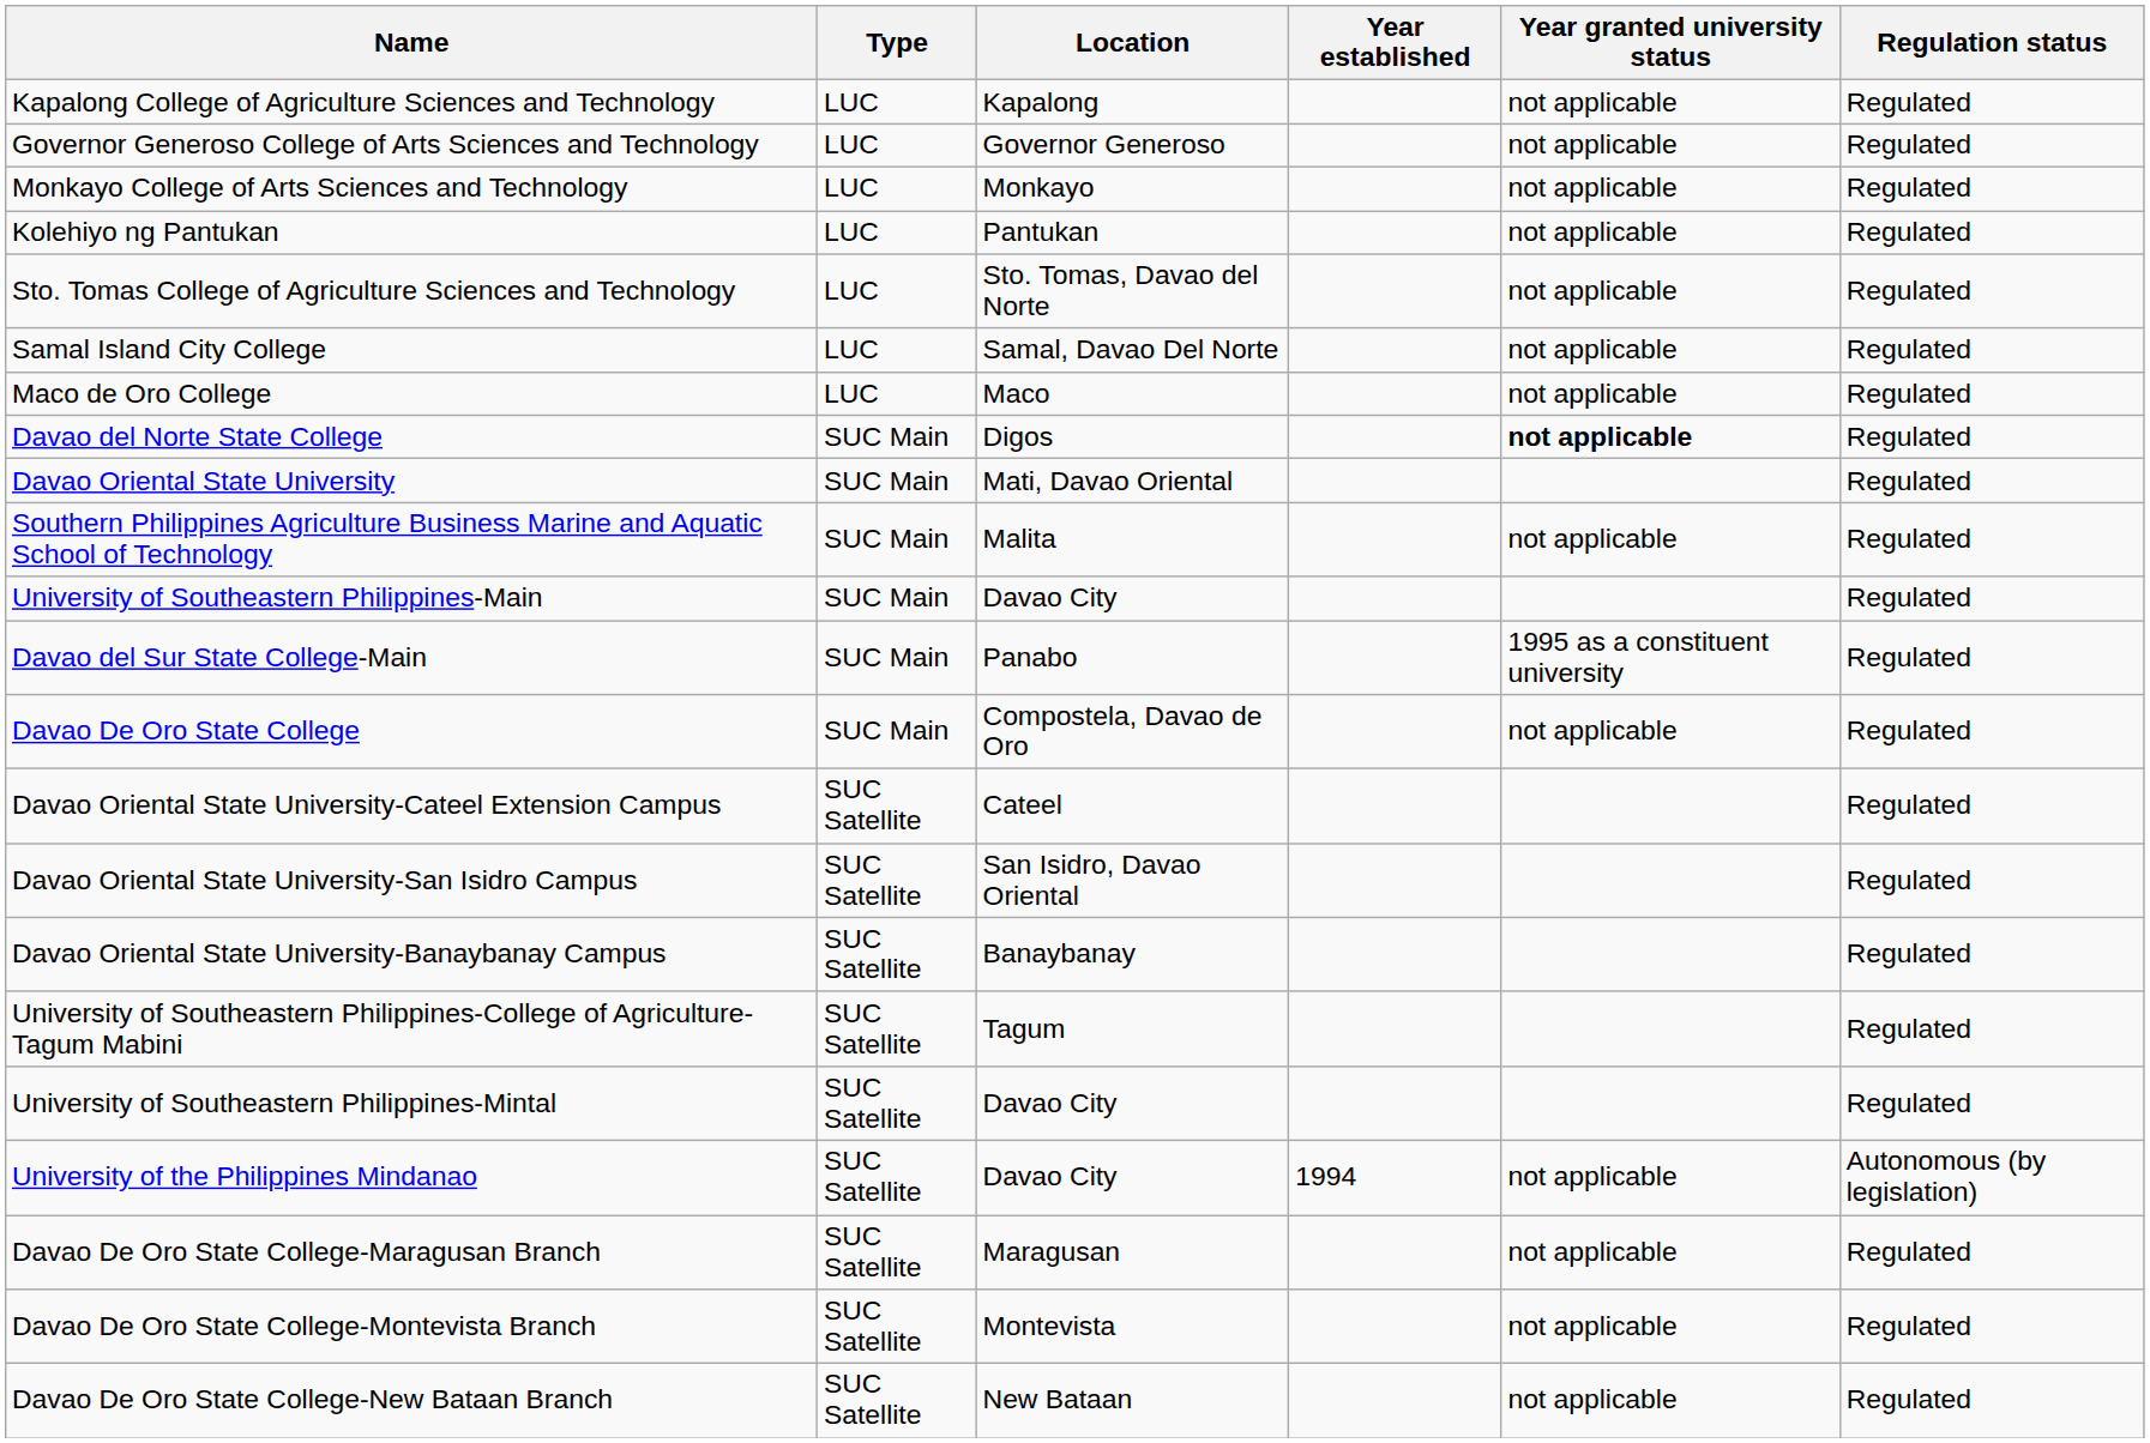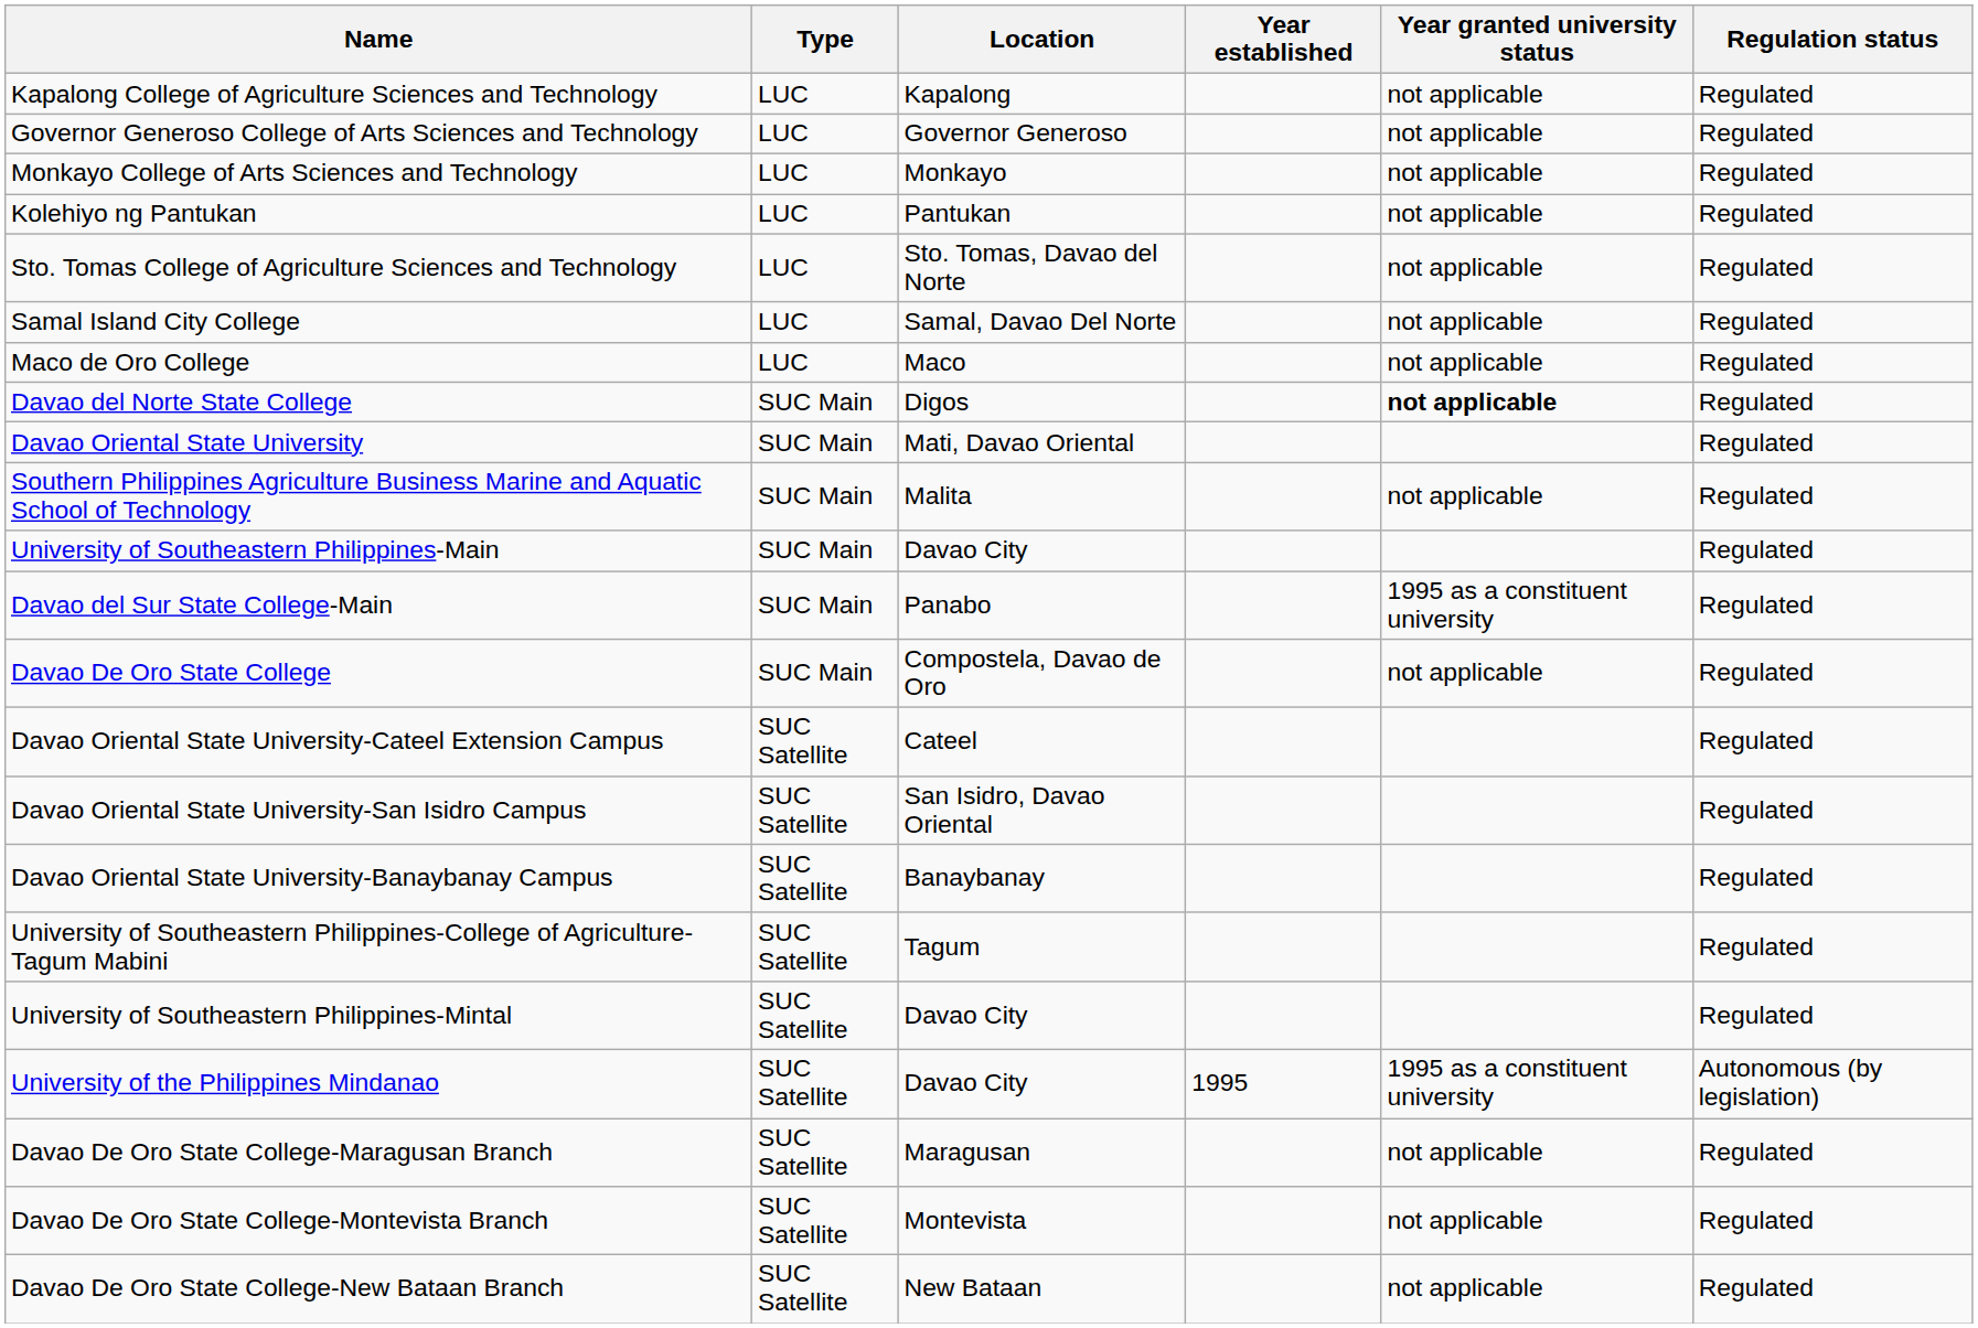University of the Philippines Mindanao | Year established: 1994 -> 1995
University of the Philippines Mindanao | Year granted university status: not applicable -> 1995 as a constituent university
